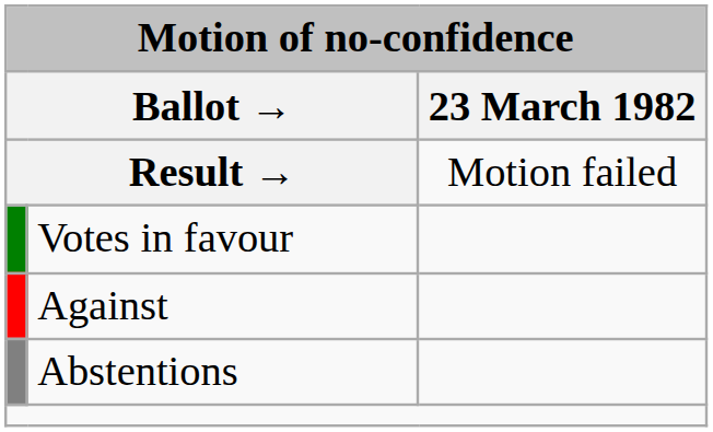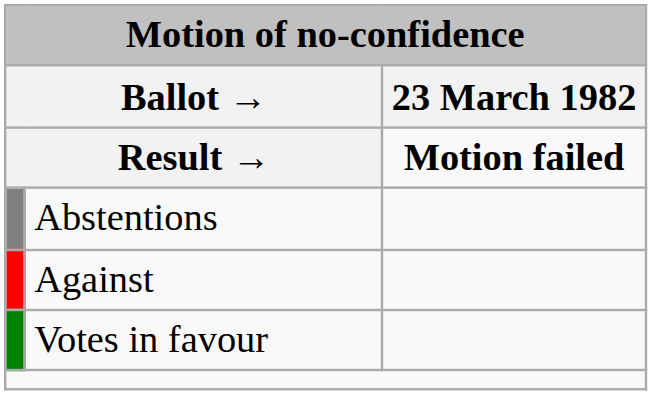Result → | column 3: normal -> bold
rows swapped: Votes in favour <-> Abstentions
